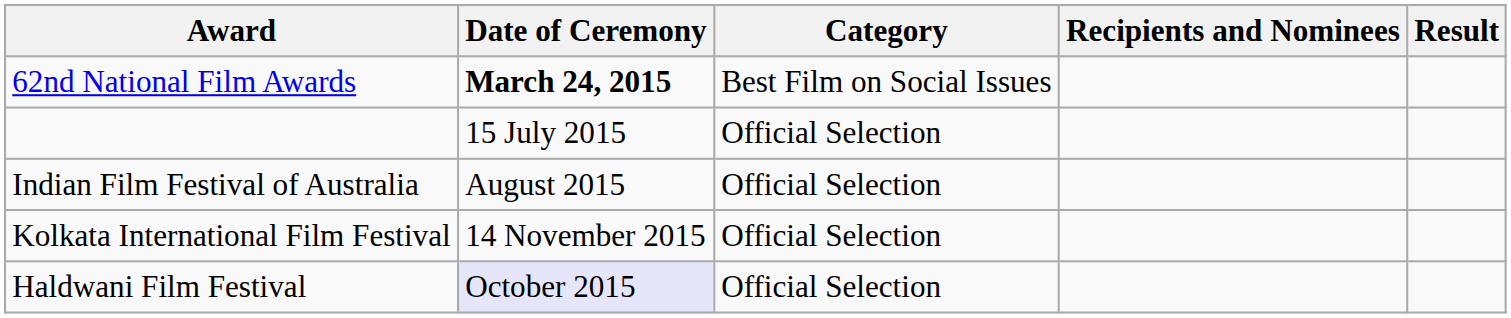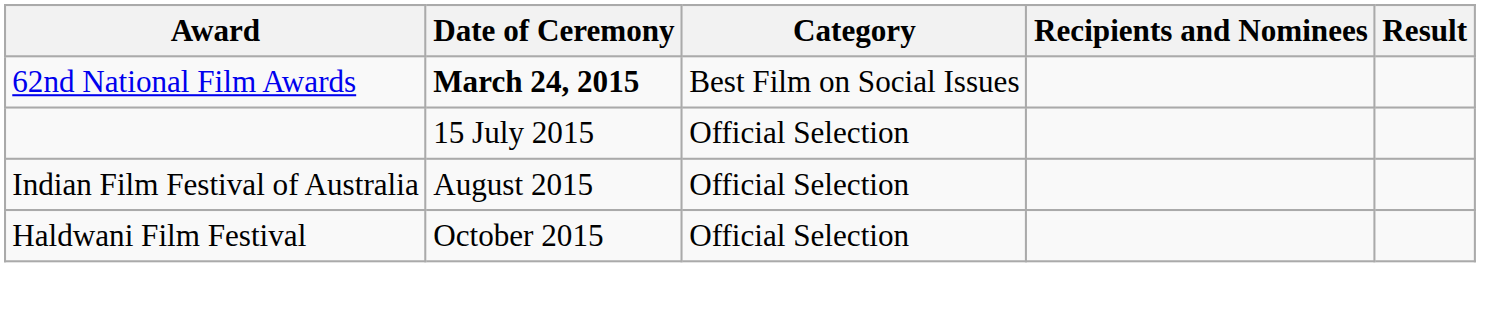- row: Kolkata International Film Festival | 14 November 2015 | Official Selection
Haldwani Film Festival | Date of Ceremony: lavender background -> no background
